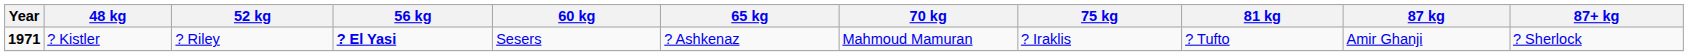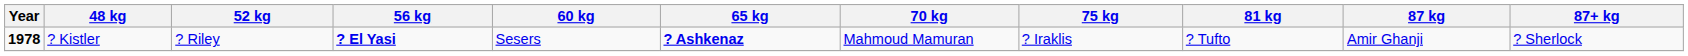? Kistler | Year: 1971 -> 1978
? Kistler | 65 kg: normal -> bold
